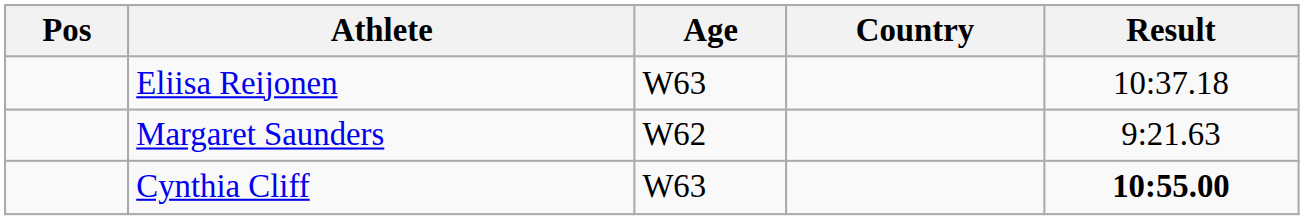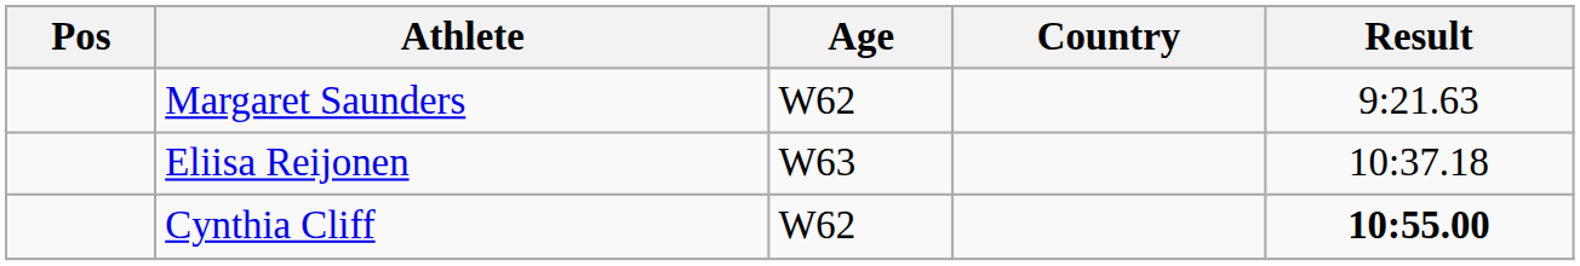rows swapped: Margaret Saunders <-> Eliisa Reijonen
Cynthia Cliff | Age: W63 -> W62
